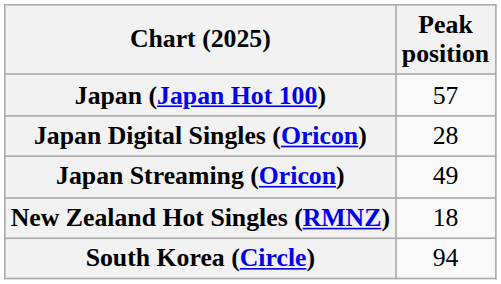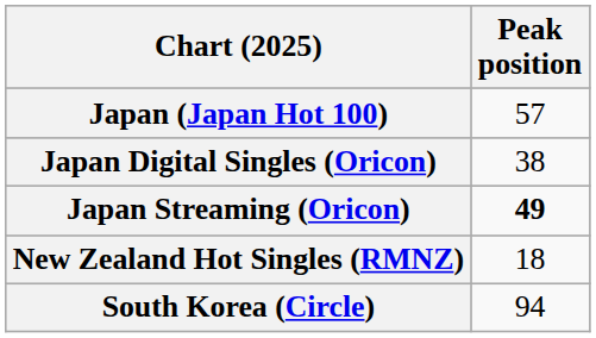Japan Digital Singles (Oricon) | Peak position: 28 -> 38
Japan Streaming (Oricon) | Peak position: normal -> bold
